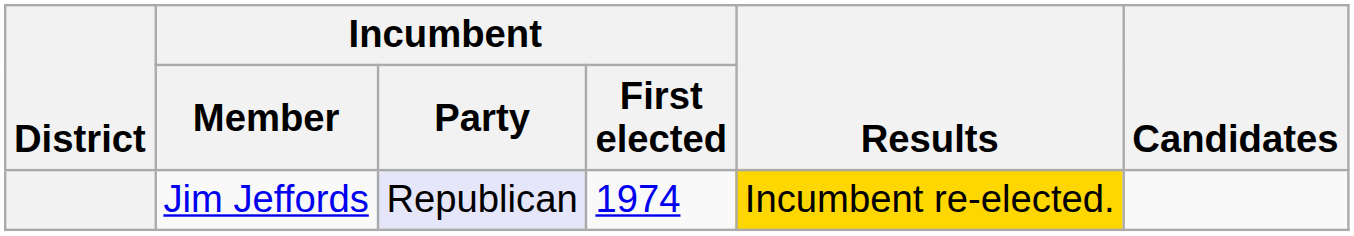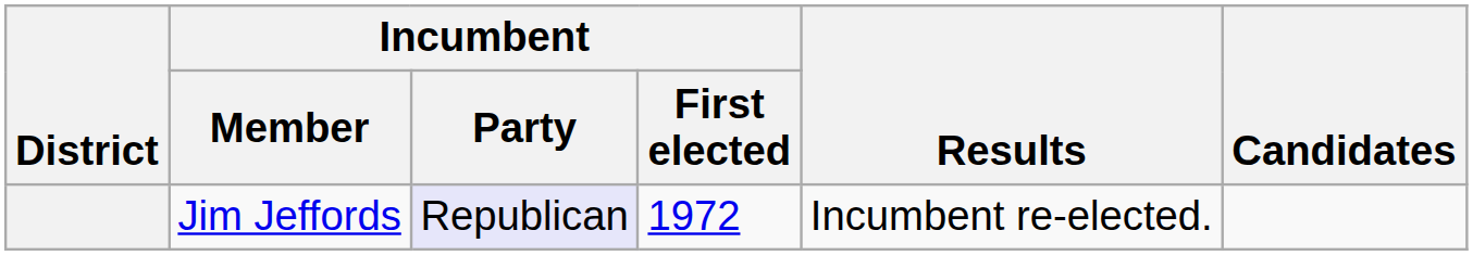Jim Jeffords | Incumbent / First elected: 1974 -> 1972
Jim Jeffords | Results: gold background -> no background
